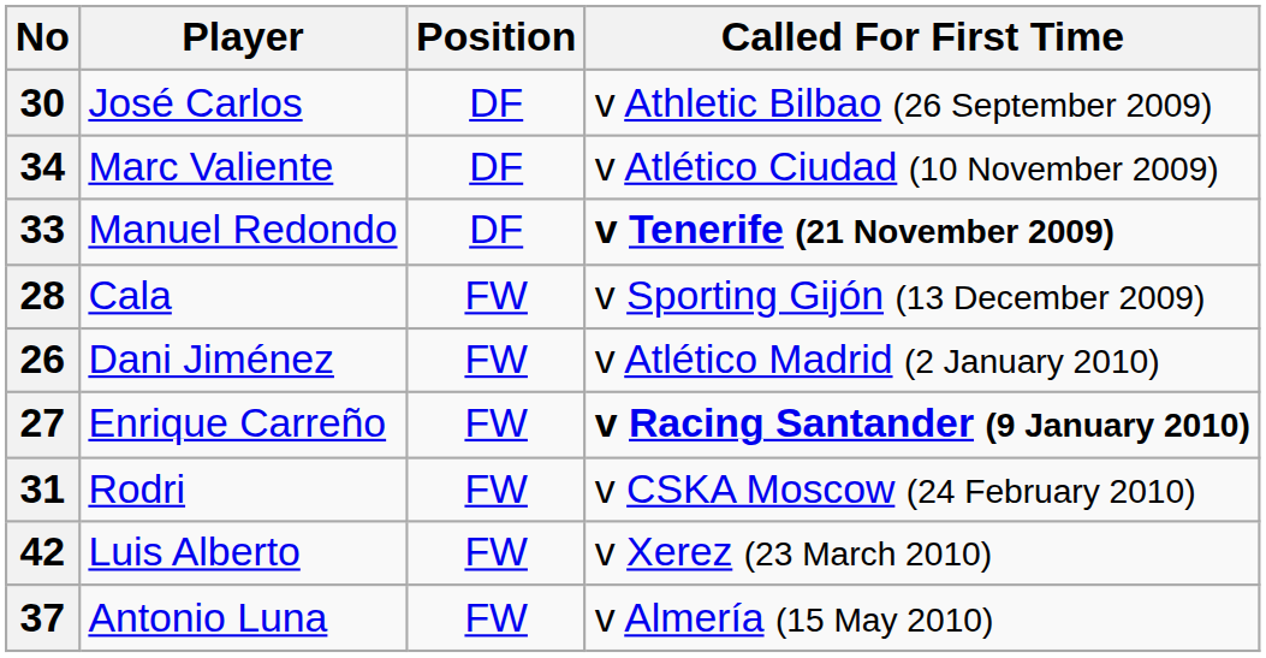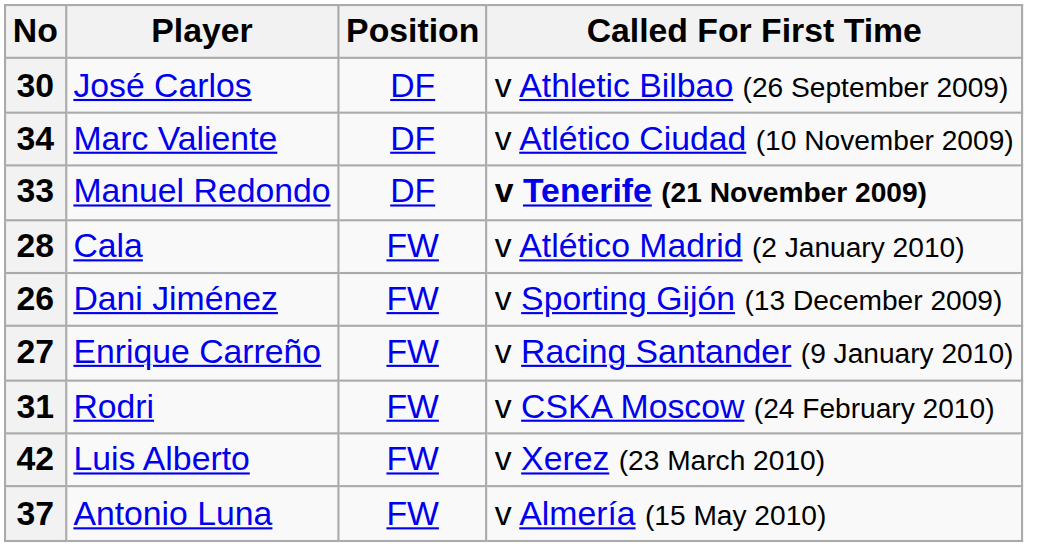28 | Called For First Time: v Sporting Gijón (13 December 2009) -> v Atlético Madrid (2 January 2010)
26 | Called For First Time: v Atlético Madrid (2 January 2010) -> v Sporting Gijón (13 December 2009)
27 | Called For First Time: bold -> normal
